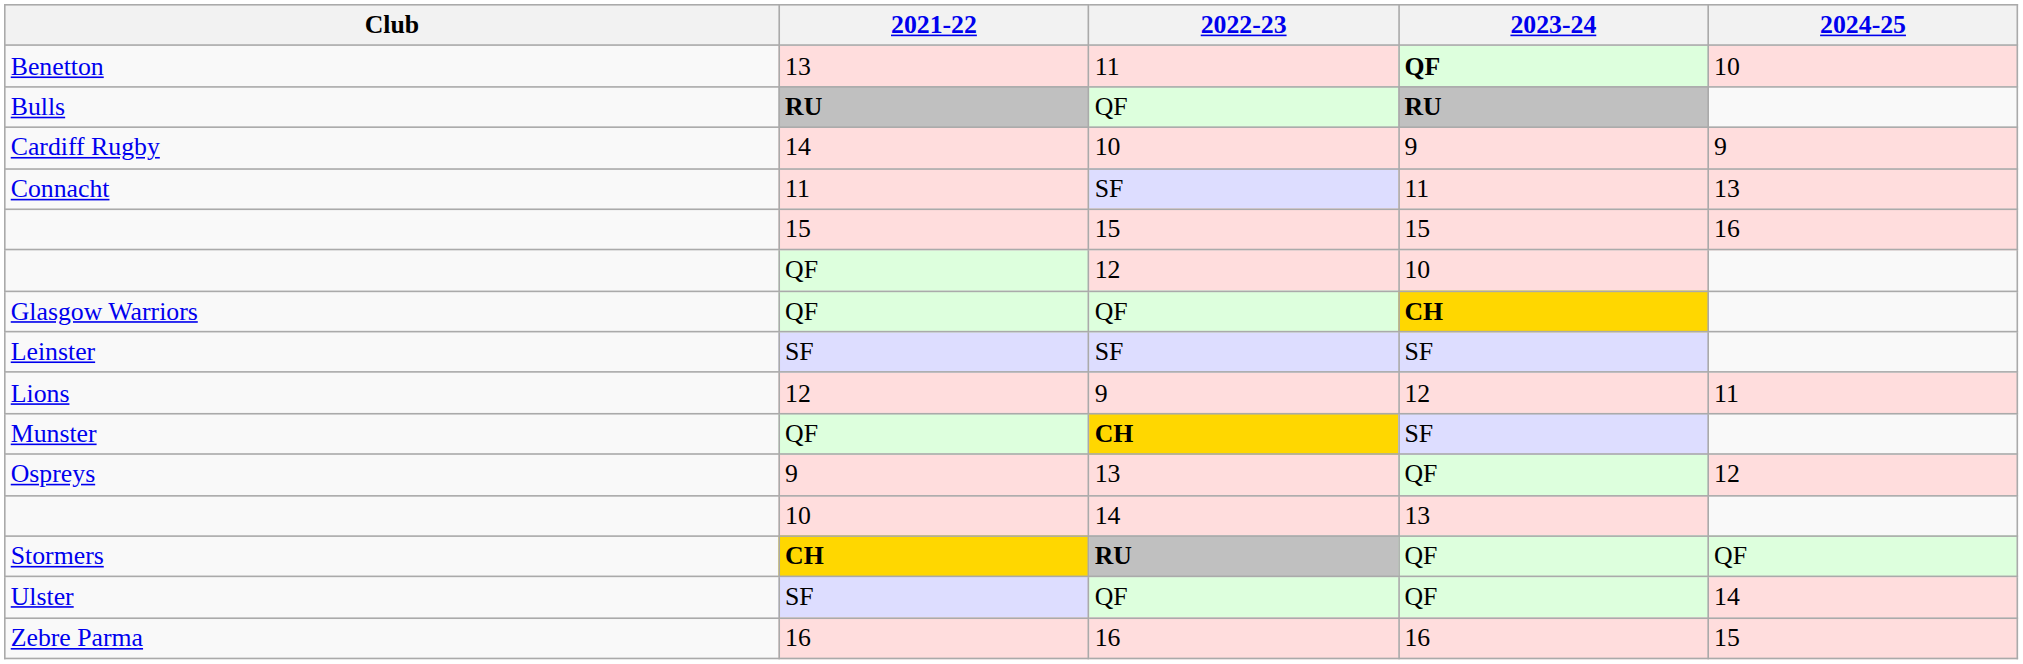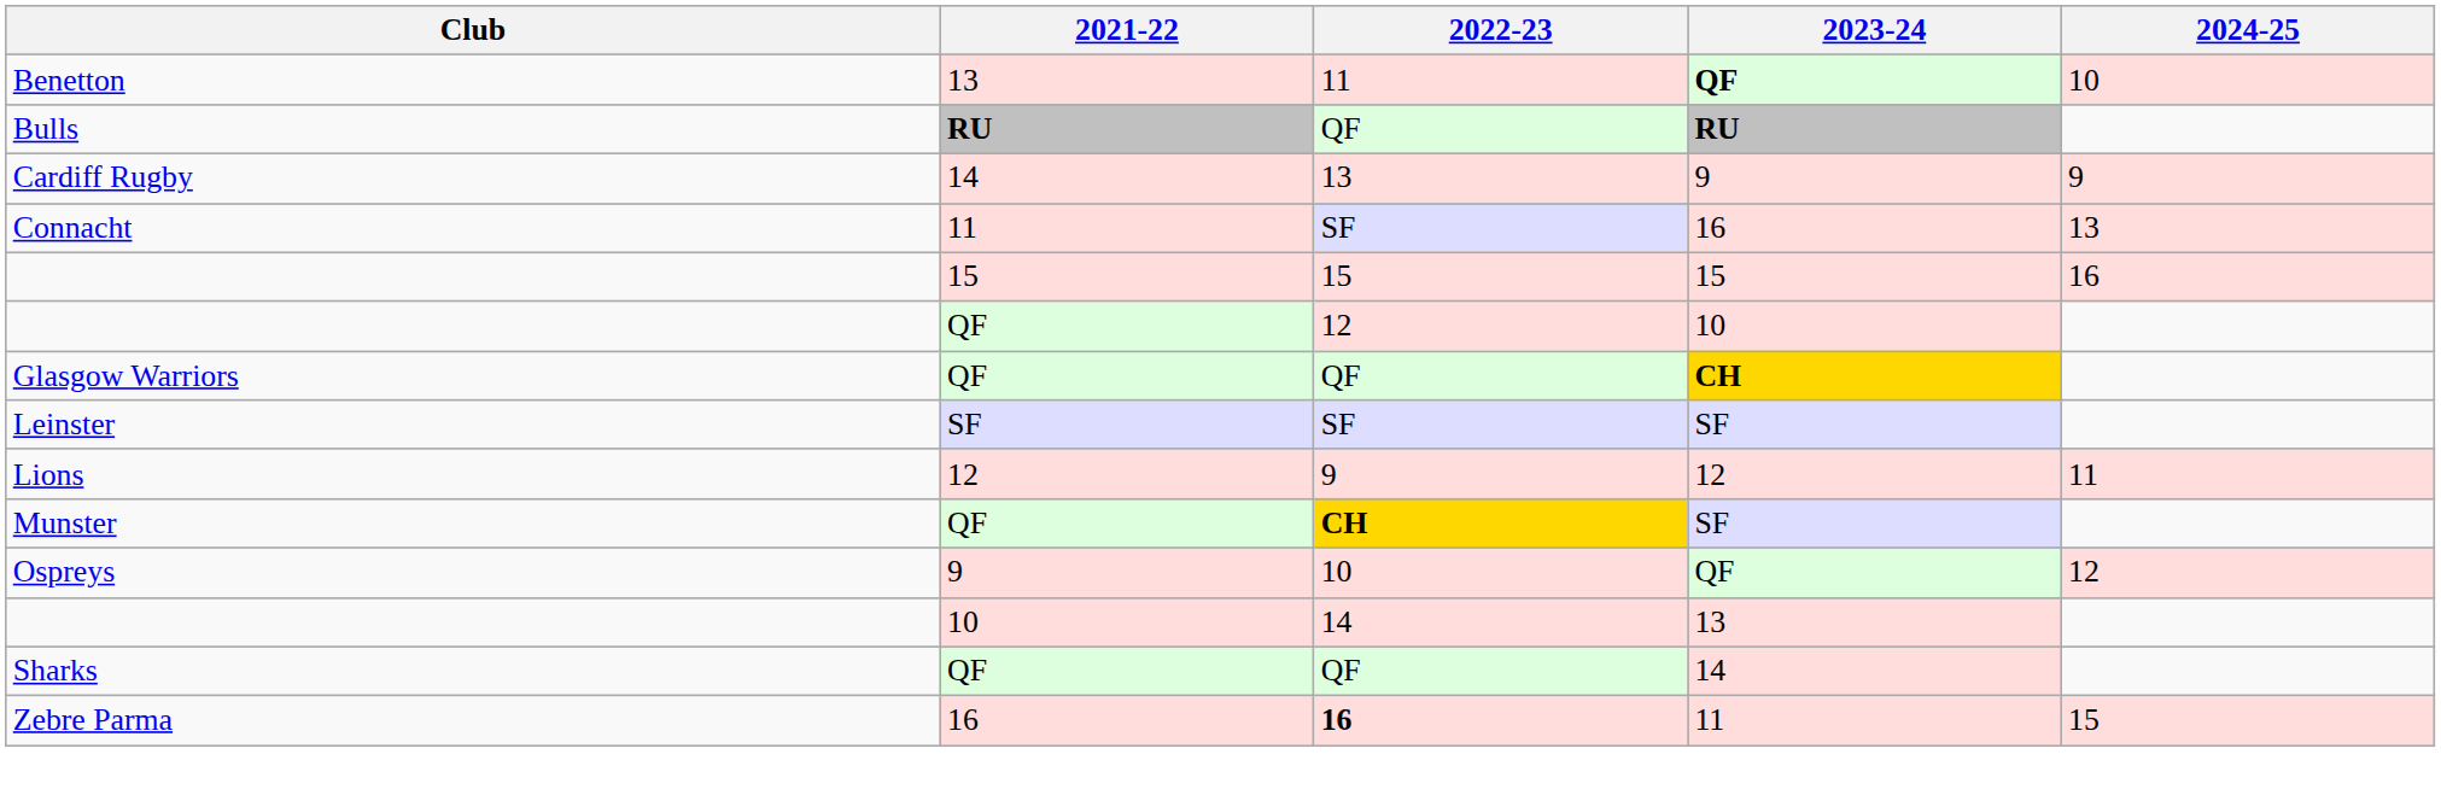Cardiff Rugby | 2022-23: 10 -> 13
Connacht | 2023-24: 11 -> 16
Ospreys | 2022-23: 13 -> 10
+ row: Sharks | QF | QF | 14
- row: Stormers | CH | RU | QF | QF
- row: Ulster | SF | QF | QF | 14
Zebre Parma | 2022-23: normal -> bold
Zebre Parma | 2023-24: 16 -> 11
